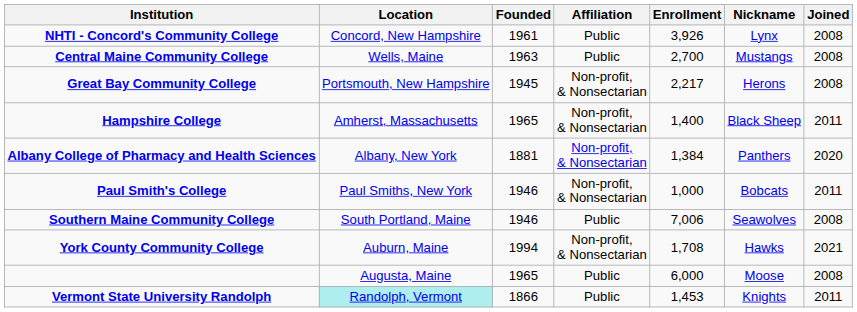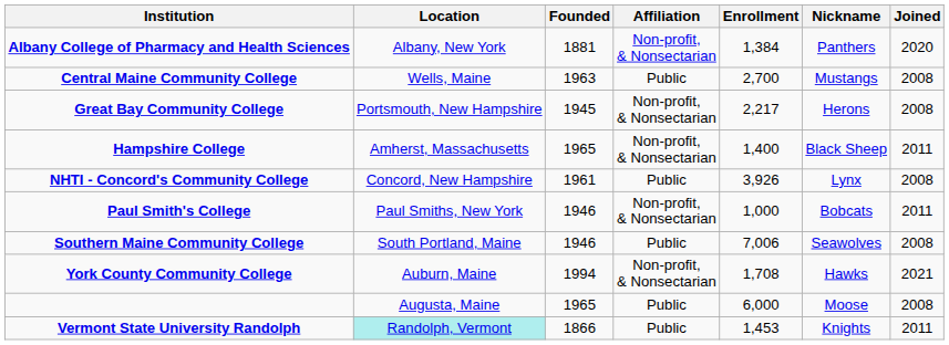rows swapped: Albany College of Pharmacy and Health Sciences <-> NHTI - Concord's Community College
